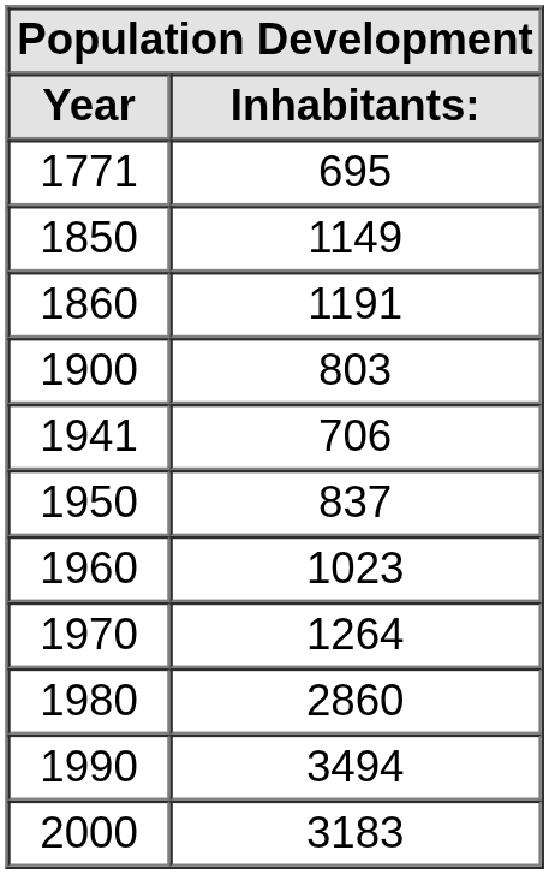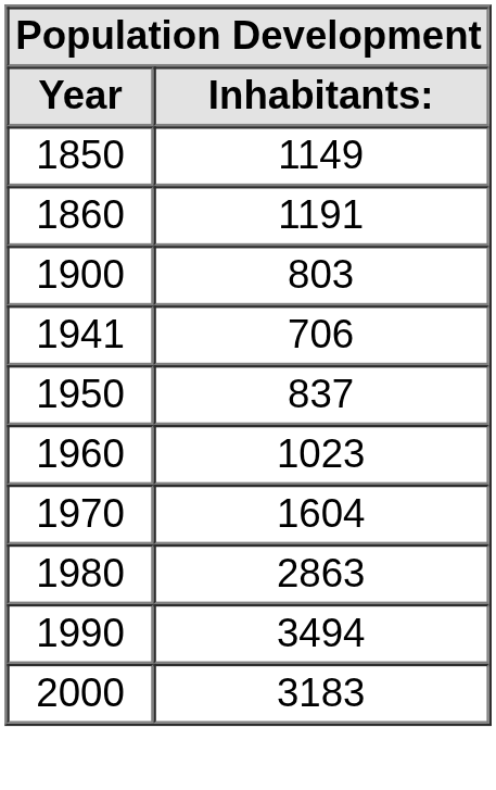- row: 1771 | 695
1970 | Inhabitants:: 1264 -> 1604
1980 | Inhabitants:: 2860 -> 2863
